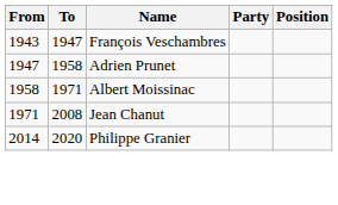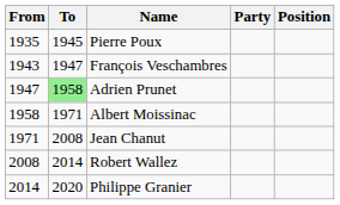+ row: 1935 | 1945 | Pierre Poux
Adrien Prunet | To: no background -> lightgreen background
+ row: 2008 | 2014 | Robert Wallez
